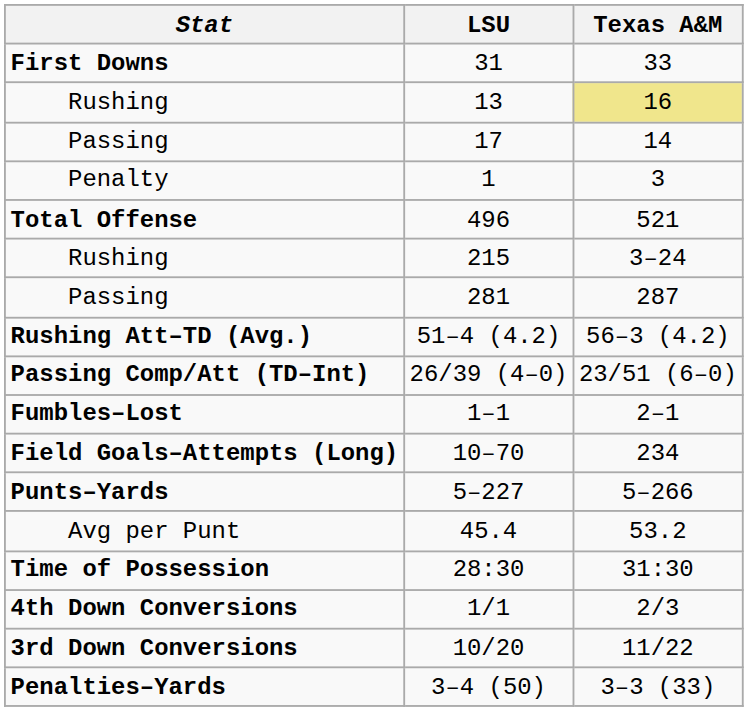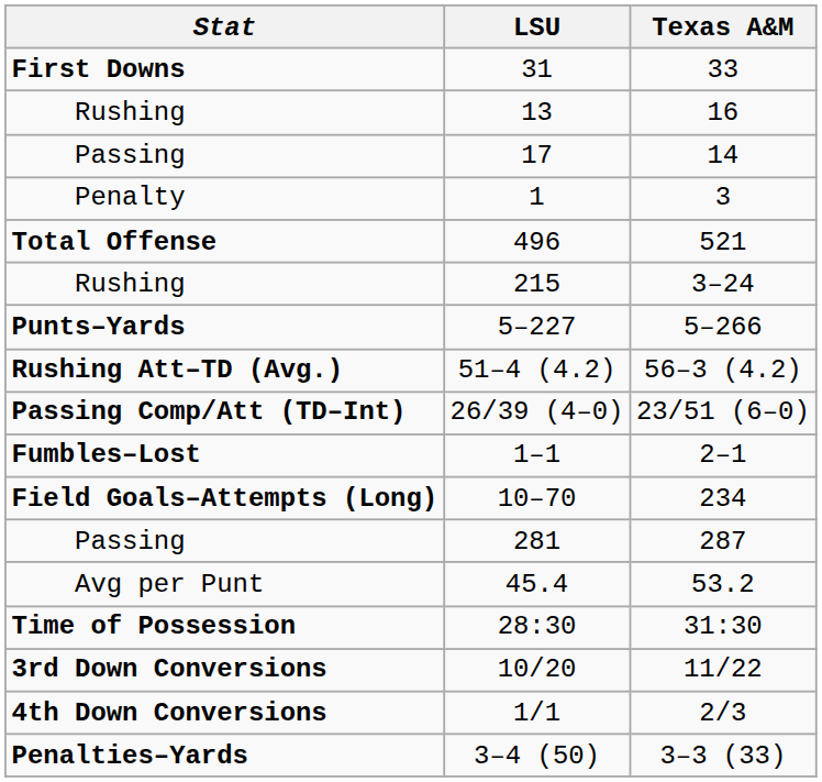13 | Texas A&M: khaki background -> no background
rows swapped: 281 <-> 5–227
rows swapped: 10/20 <-> 1/1
